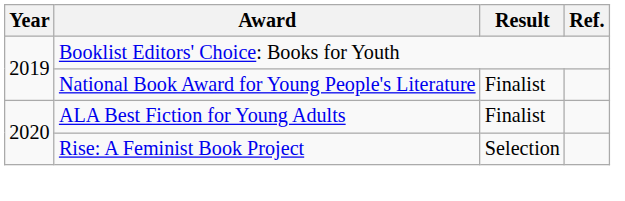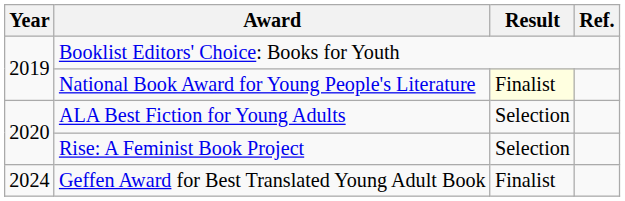National Book Award for Young People's Literature | Result: no background -> lightyellow background
ALA Best Fiction for Young Adults | Result: Finalist -> Selection
+ row: 2024 | Geffen Award for Best Translated Young Adult Book | Finalist
